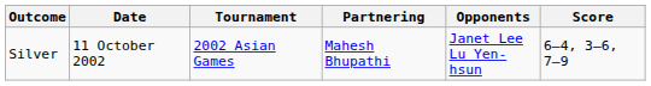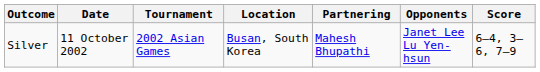+ column: Location | Busan, South Korea
